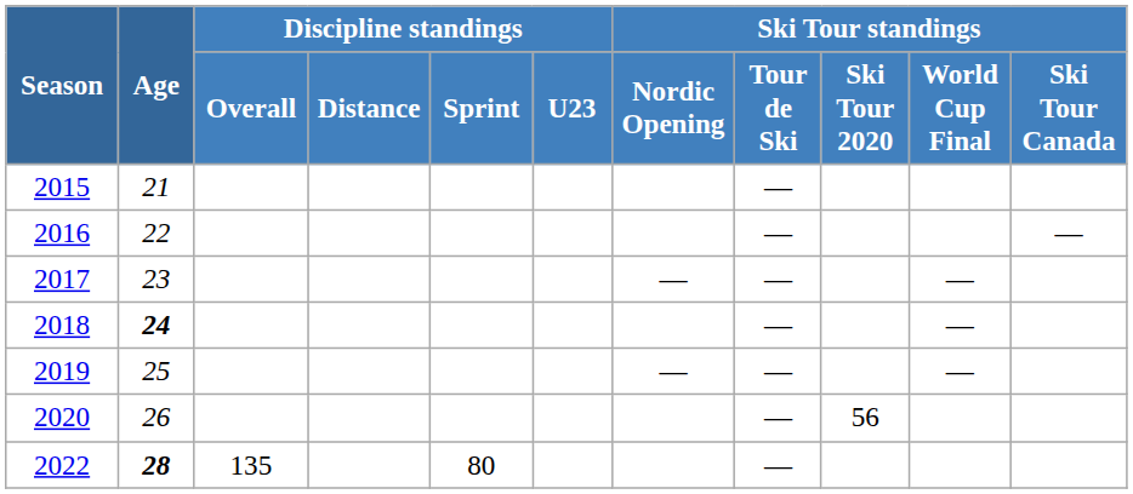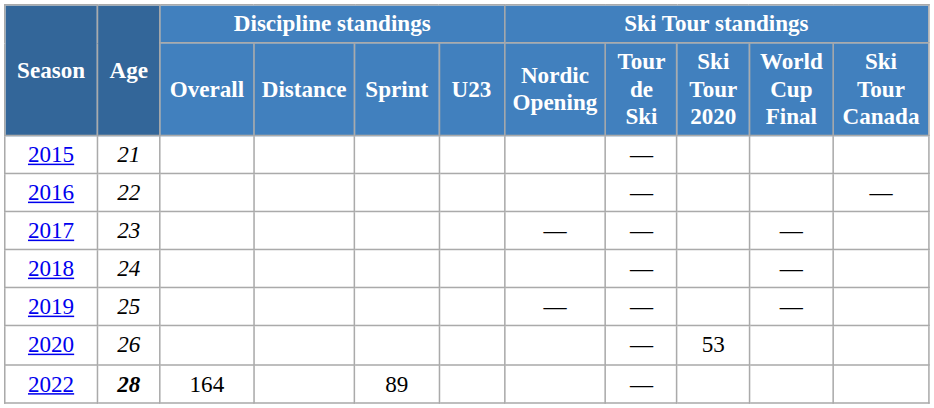2018 | Age: bold -> normal
2020 | Ski Tour standings / Ski Tour 2020: 56 -> 53
2022 | Discipline standings / Overall: 135 -> 164
2022 | Discipline standings / Sprint: 80 -> 89
